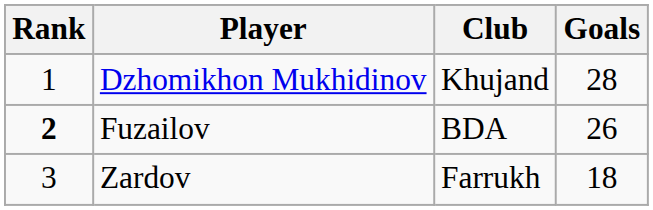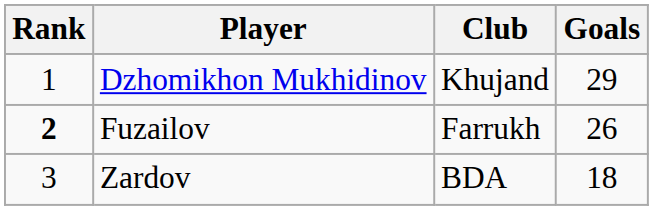Dzhomikhon Mukhidinov | Goals: 28 -> 29
Fuzailov | Club: BDA -> Farrukh
Zardov | Club: Farrukh -> BDA
